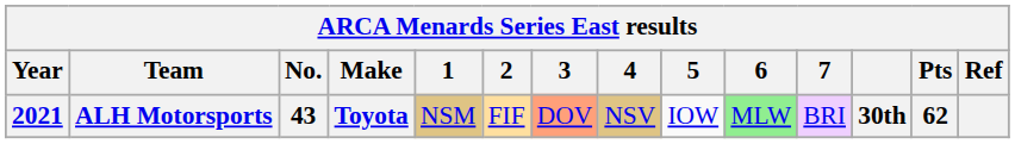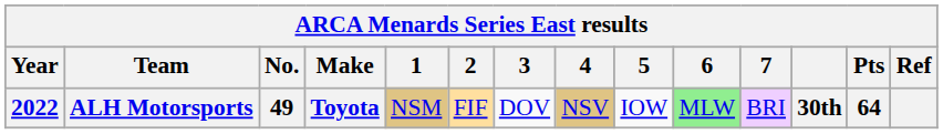ALH Motorsports | Year: 2021 -> 2022
ALH Motorsports | No.: 43 -> 49
ALH Motorsports | 3: lightsalmon background -> no background
ALH Motorsports | Pts: 62 -> 64
